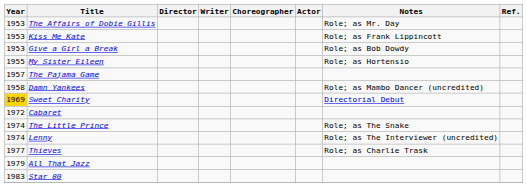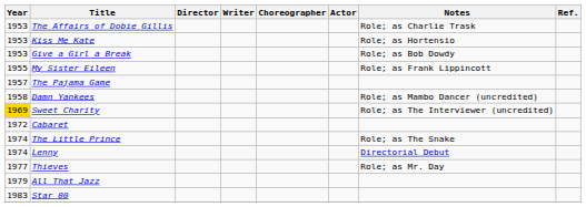The Affairs of Dobie Gillis | Notes: Role; as Mr. Day -> Role; as Charlie Trask
Kiss Me Kate | Notes: Role; as Frank Lippincott -> Role; as Hortensio
My Sister Eileen | Notes: Role; as Hortensio -> Role; as Frank Lippincott
Sweet Charity | Notes: Directorial Debut -> Role; as The Interviewer (uncredited)
Lenny | Notes: Role; as The Interviewer (uncredited) -> Directorial Debut
Thieves | Notes: Role; as Charlie Trask -> Role; as Mr. Day
